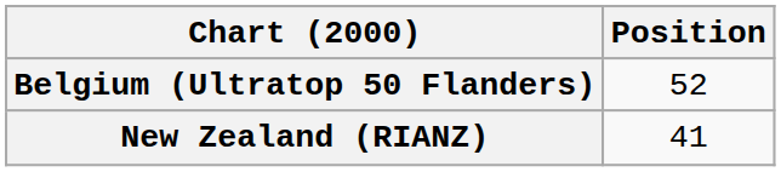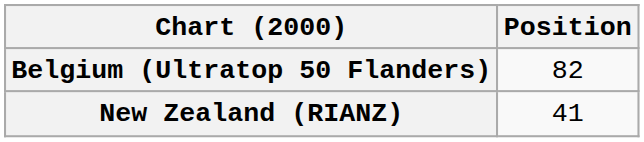Belgium (Ultratop 50 Flanders) | Position: 52 -> 82
